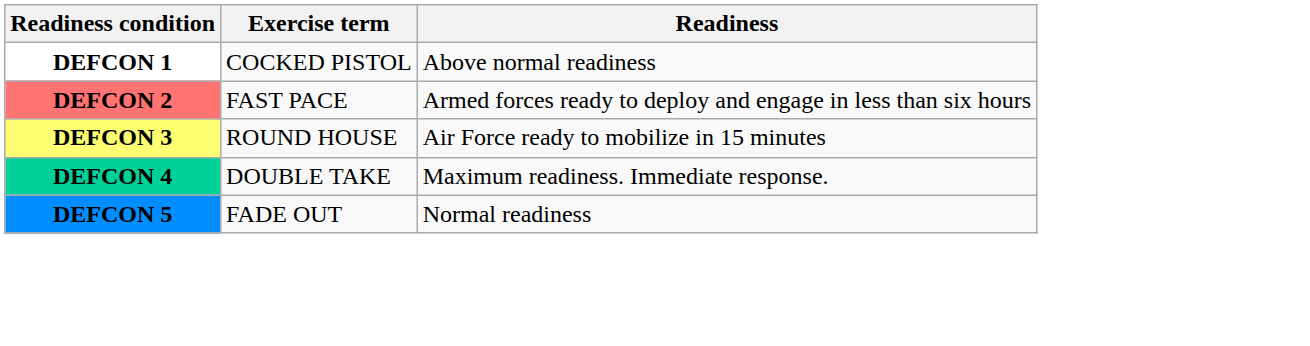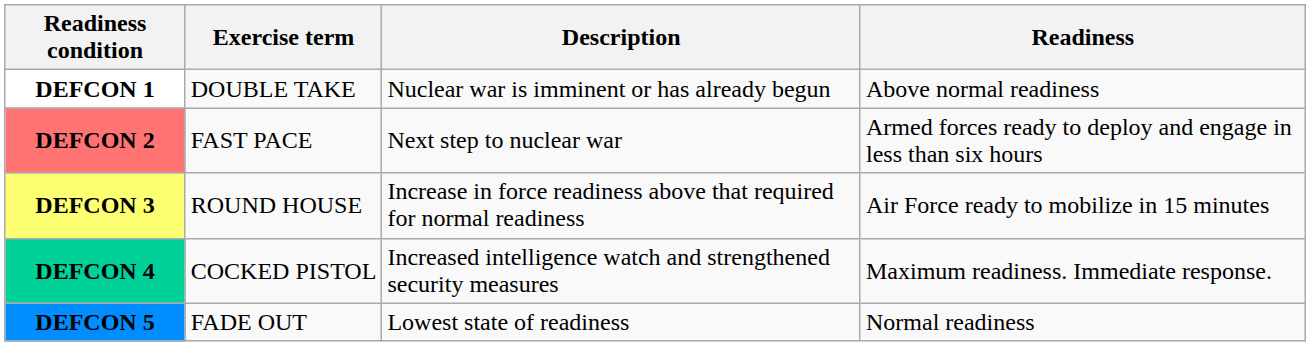+ column: Description | Nuclear war is imminent or has already begun | Next step to nuclear war | Increase in force readiness above that required for normal readiness | Increased intelligence watch and strengthened security measures | Lowest state of readiness
DEFCON 1 | Exercise term: COCKED PISTOL -> DOUBLE TAKE
DEFCON 4 | Exercise term: DOUBLE TAKE -> COCKED PISTOL
